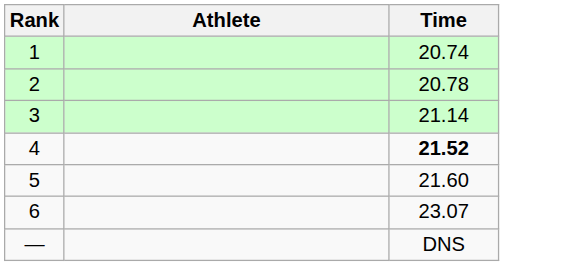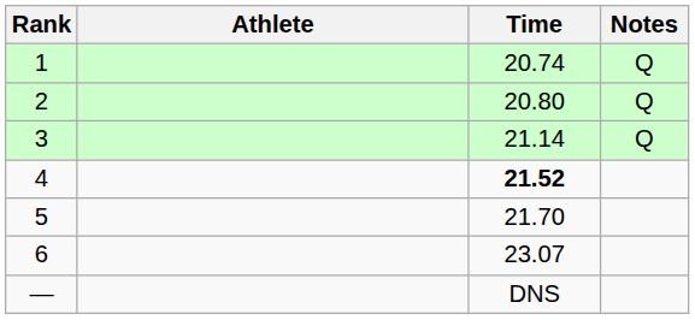+ column: Notes | Q | Q | Q
2 | Time: 20.78 -> 20.80
5 | Time: 21.60 -> 21.70
